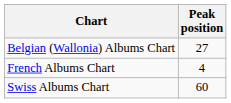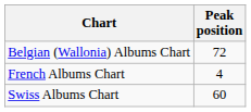Belgian (Wallonia) Albums Chart | Peak position: 27 -> 72
